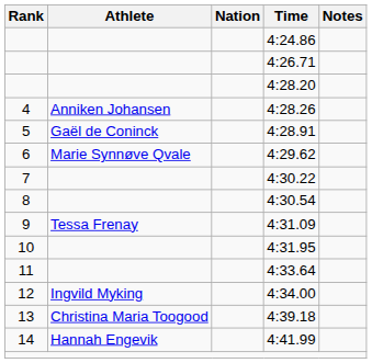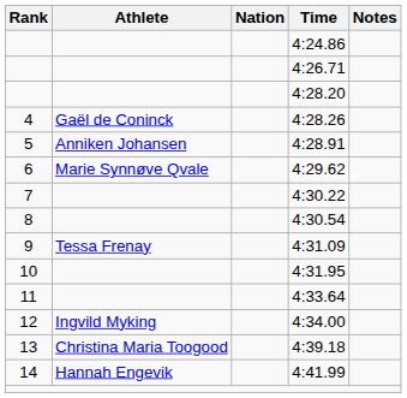4:28.26 | Athlete: Anniken Johansen -> Gaël de Coninck
4:28.91 | Athlete: Gaël de Coninck -> Anniken Johansen
